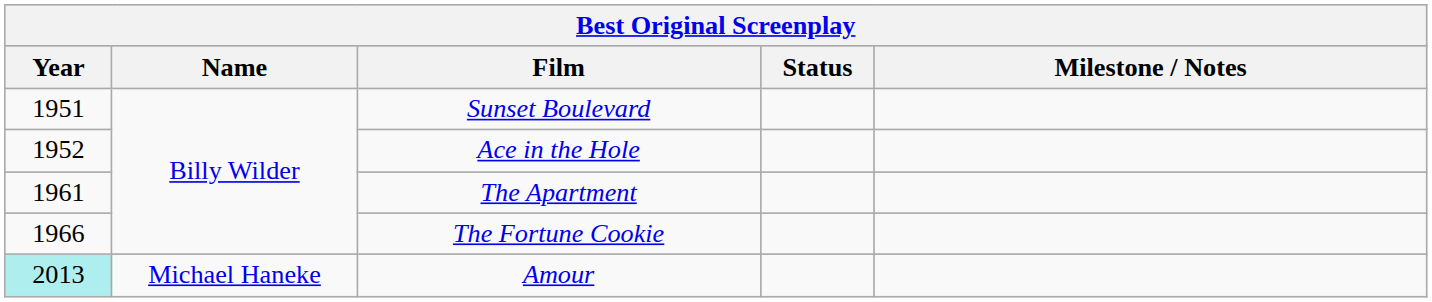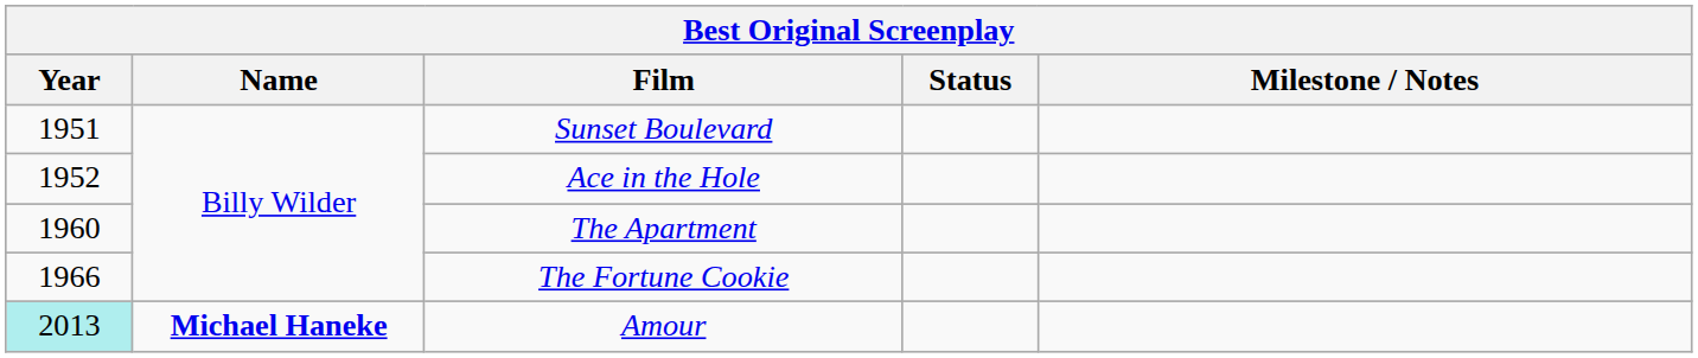The Apartment | Year: 1961 -> 1960
Amour | Name: normal -> bold
